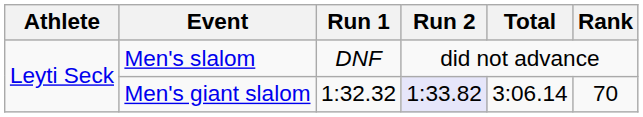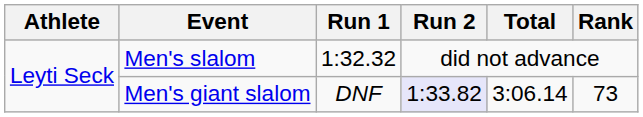Men's slalom | Run 1: DNF -> 1:32.32
Men's giant slalom | Run 1: 1:32.32 -> DNF
Men's giant slalom | Rank: 70 -> 73
